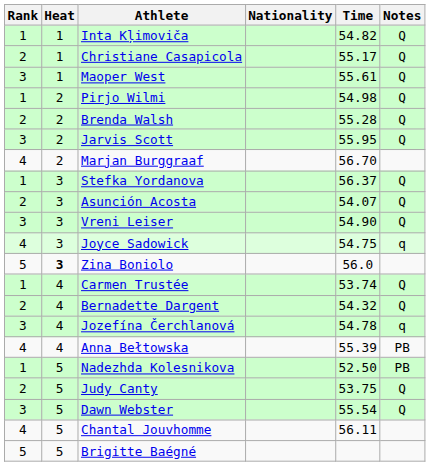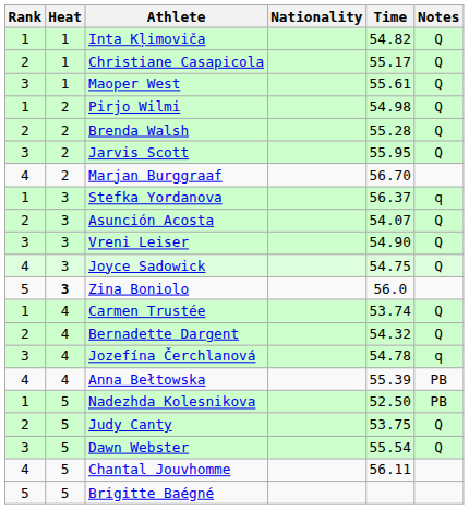Stefka Yordanova | Notes: Q -> q
Joyce Sadowick | Notes: q -> Q
